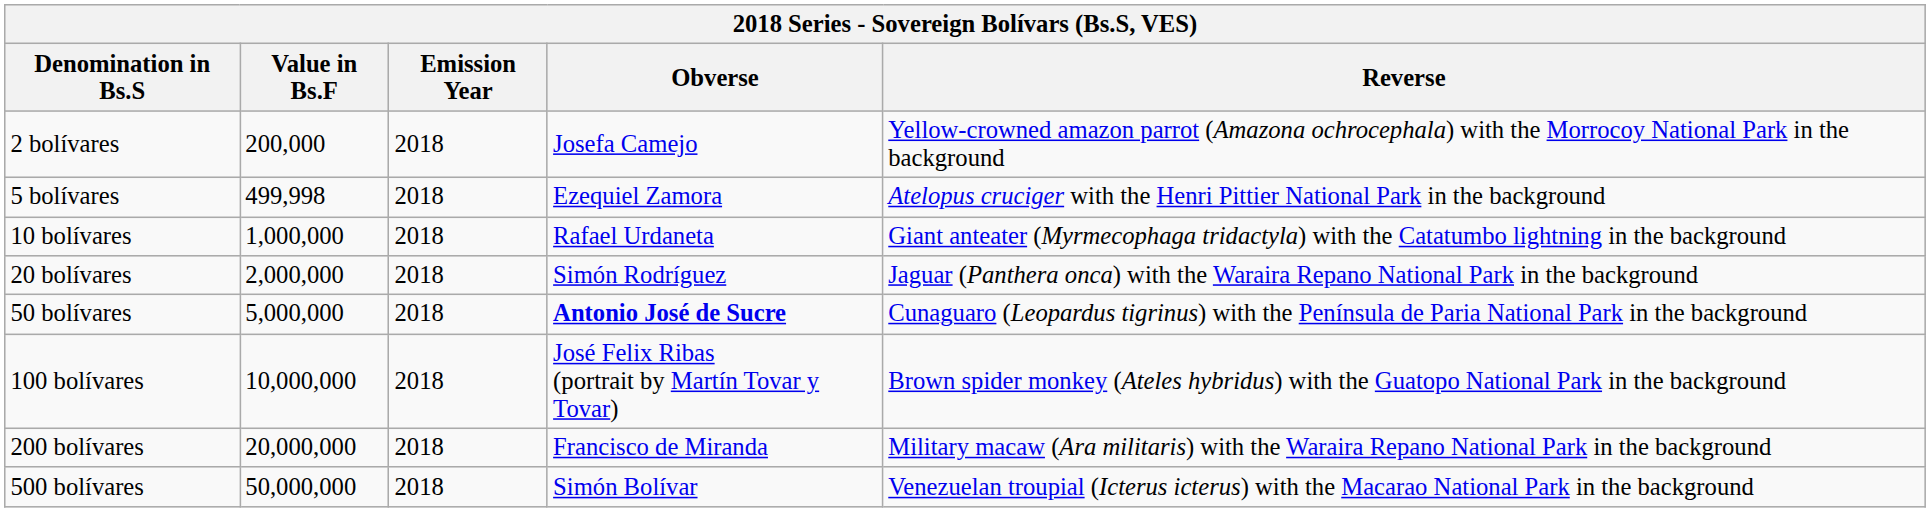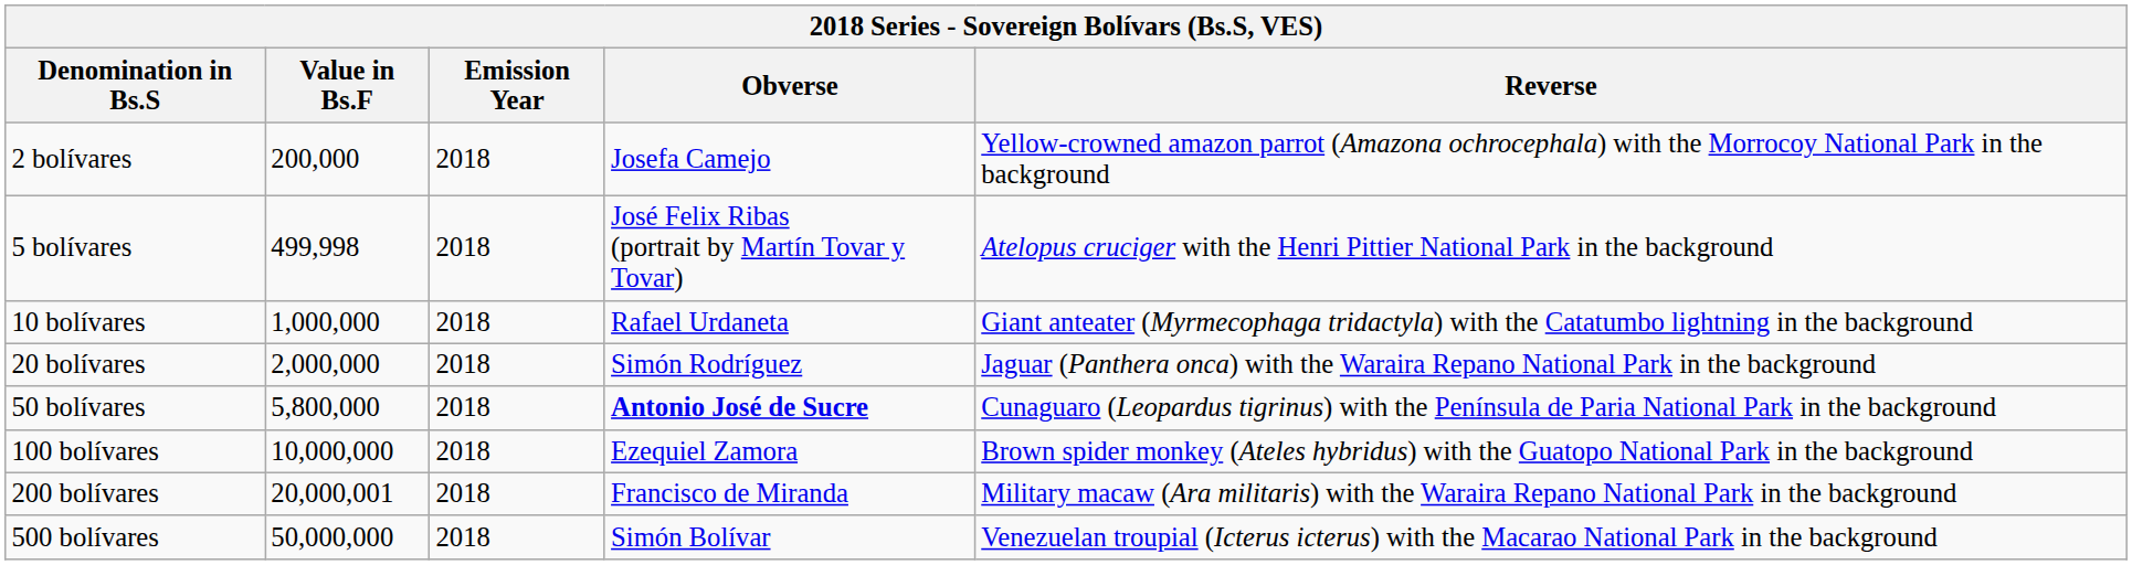5 bolívares | Obverse: Ezequiel Zamora -> José Felix Ribas (portrait by Martín Tovar y Tovar)
50 bolívares | Value in Bs.F: 5,000,000 -> 5,800,000
100 bolívares | Obverse: José Felix Ribas (portrait by Martín Tovar y Tovar) -> Ezequiel Zamora
200 bolívares | Value in Bs.F: 20,000,000 -> 20,000,001
